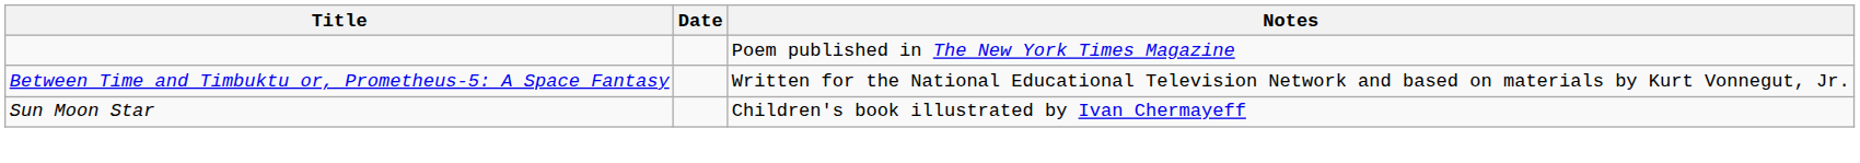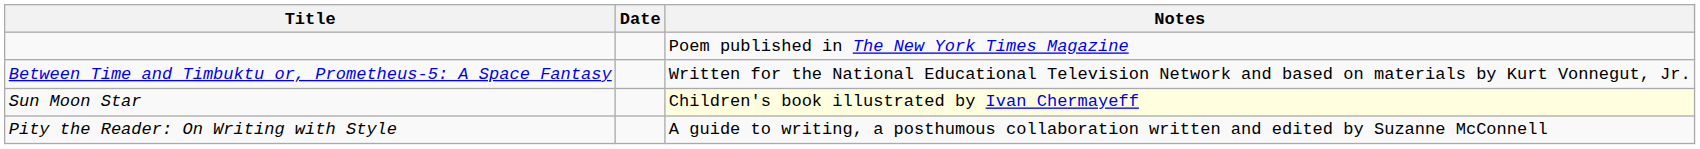Sun Moon Star | Notes: no background -> lightyellow background
+ row: Pity the Reader: On Writing with Style | A guide to writing, a posthumous collaboration written and edited by Suzanne McConnell
